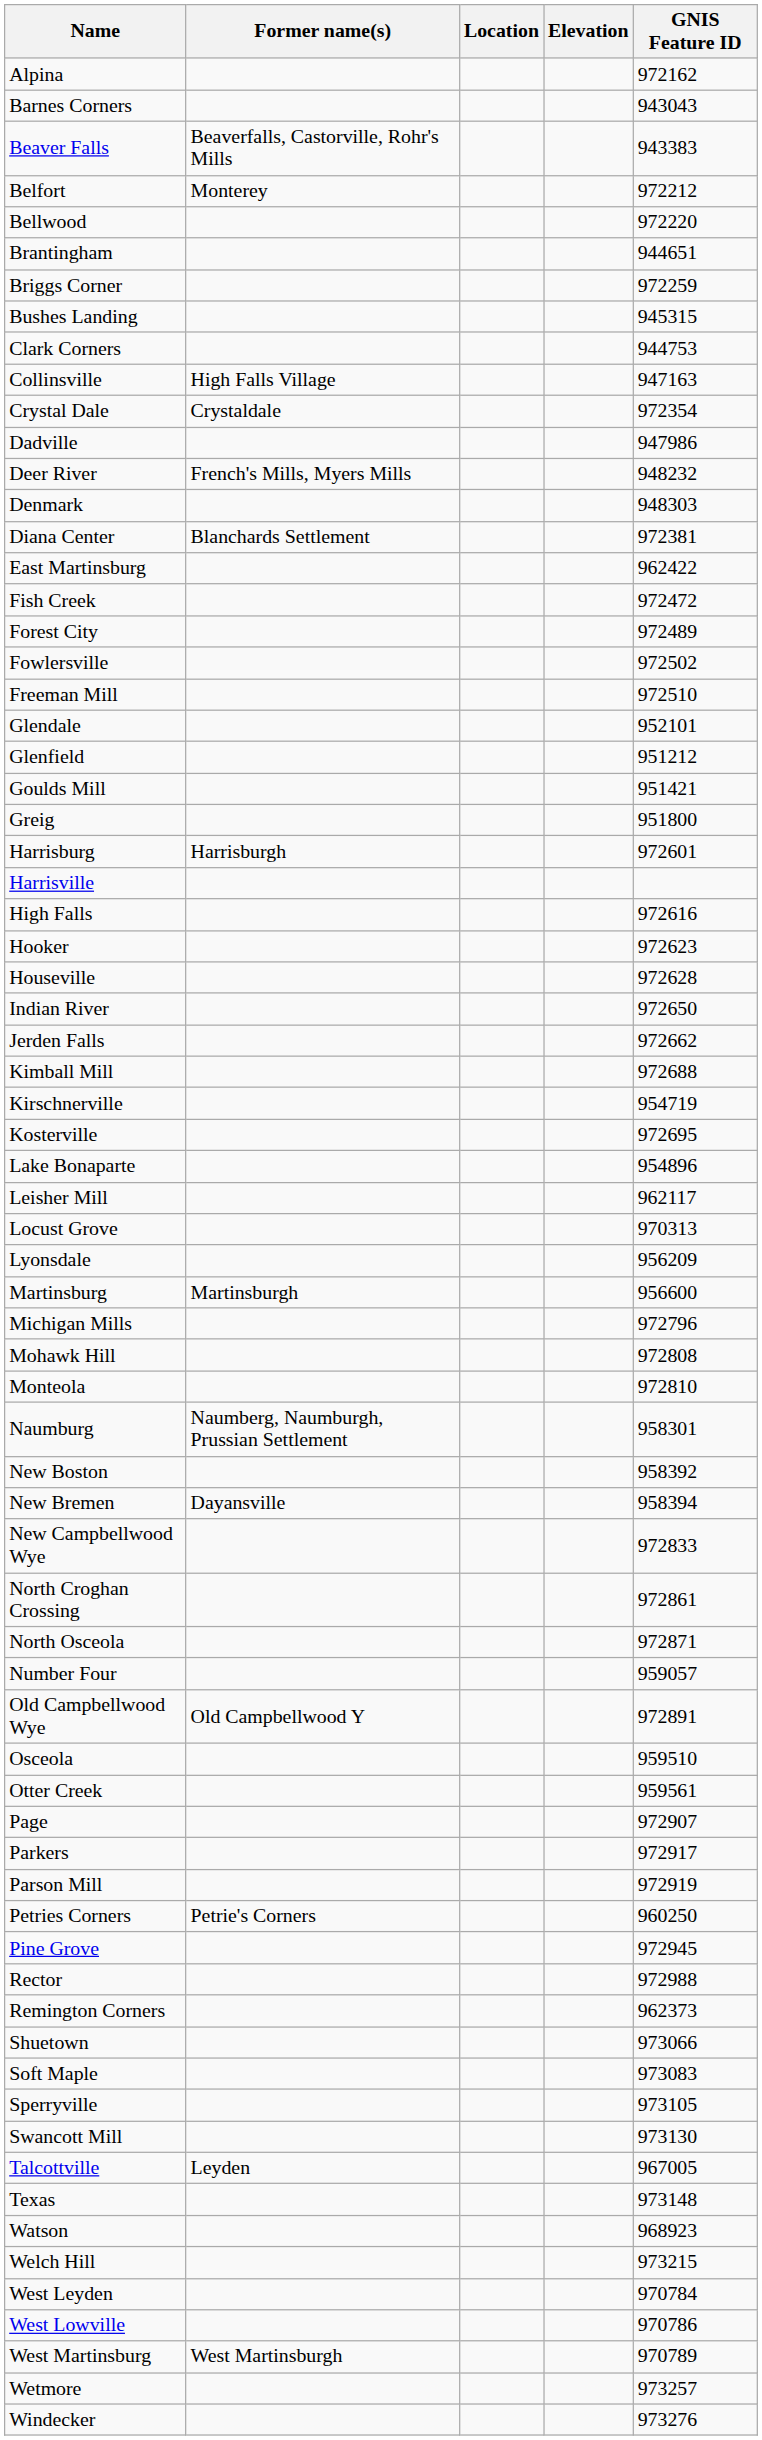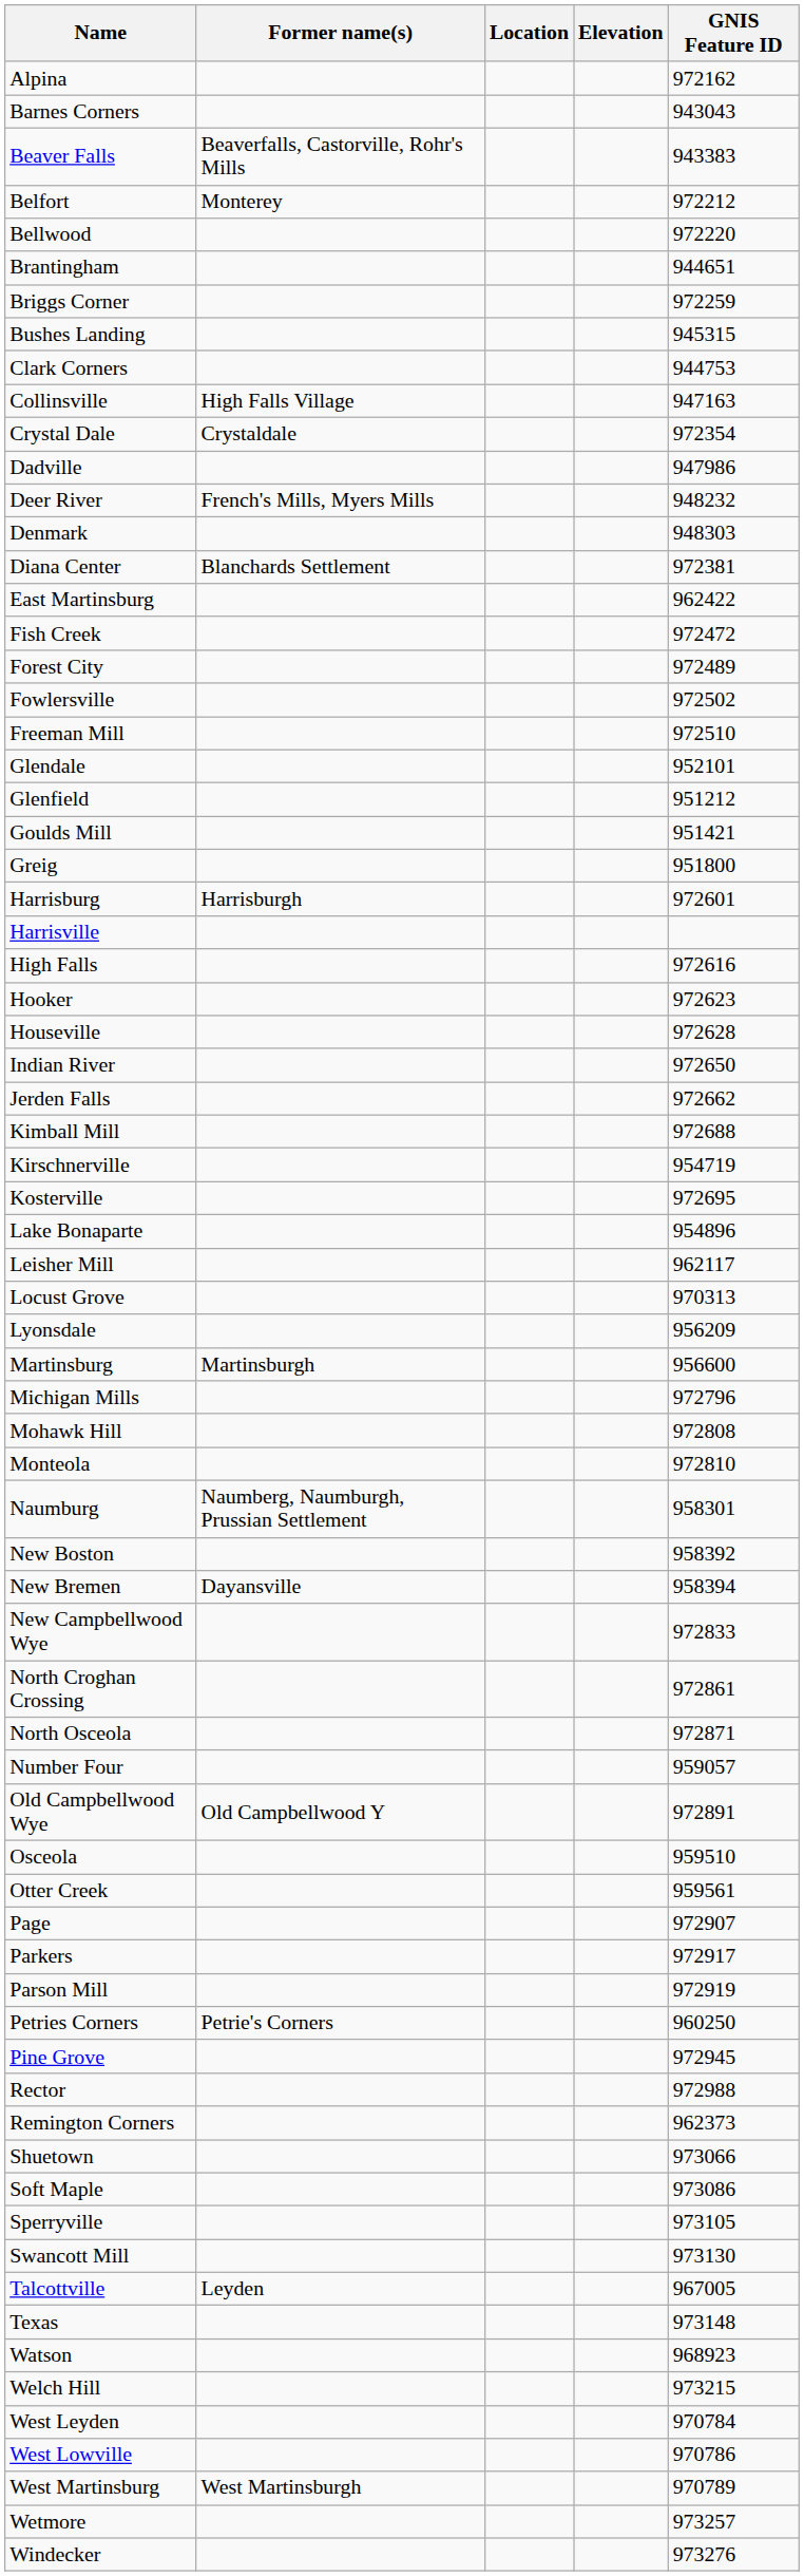Soft Maple | GNIS Feature ID: 973083 -> 973086
